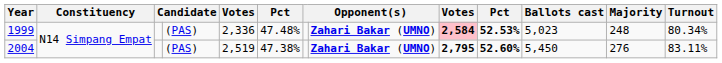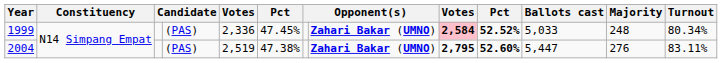1999 | column 6: 47.48% -> 47.45%
1999 | column 10: 52.53% -> 52.52%
1999 | Ballots cast: 5,023 -> 5,033
2004 | Ballots cast: 5,450 -> 5,447
